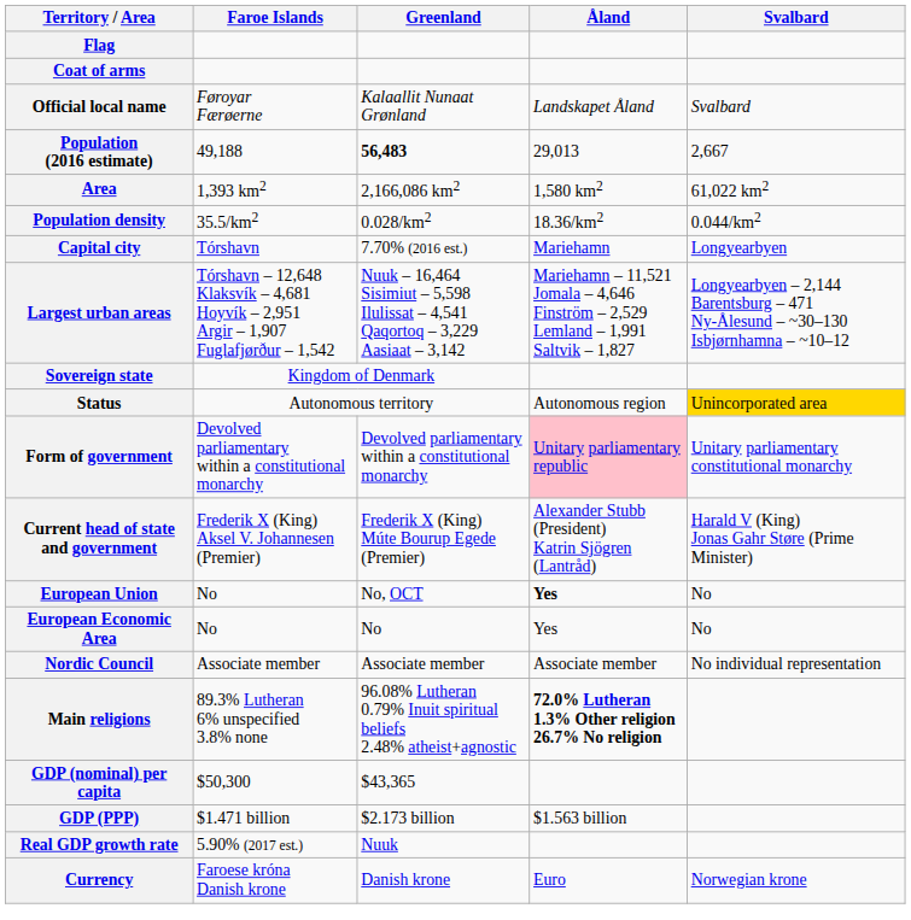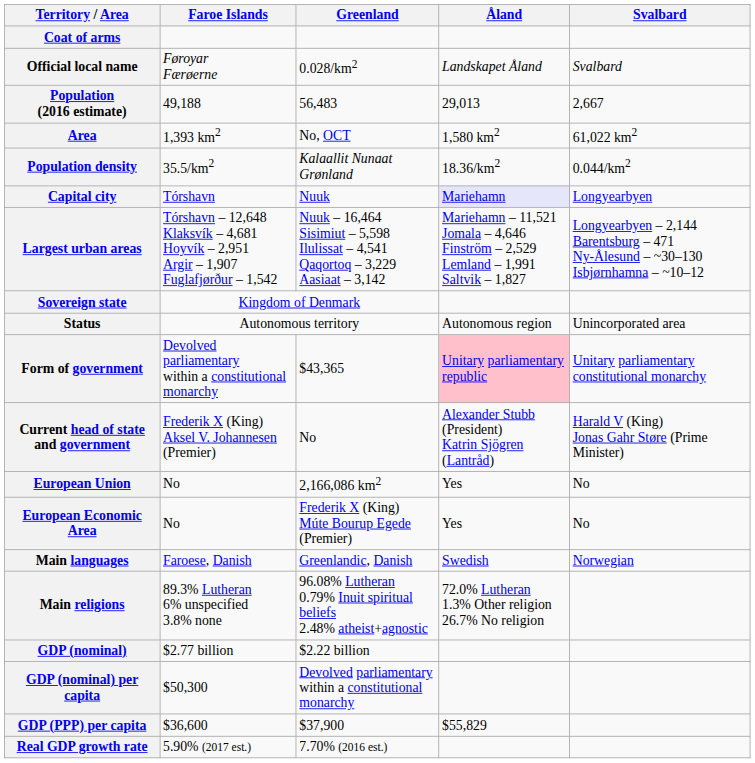- row: Flag
Official local name | Greenland: Kalaallit Nunaat Grønland -> 0.028/km2
Population (2016 estimate) | Greenland: bold -> normal
Area | Greenland: 2,166,086 km2 -> No, OCT
Population density | Greenland: 0.028/km2 -> Kalaallit Nunaat Grønland
Capital city | Greenland: 7.70% (2016 est.) -> Nuuk
Capital city | Åland: no background -> lavender background
Status | Svalbard: gold background -> no background
Form of government | Greenland: Devolved parliamentary within a constitutional monarchy -> $43,365
Current head of state and government | Greenland: Frederik X (King) Múte Bourup Egede (Premier) -> No
European Union | Greenland: No, OCT -> 2,166,086 km2
European Union | Åland: bold -> normal
European Economic Area | Greenland: No -> Frederik X (King) Múte Bourup Egede (Premier)
- row: Nordic Council | Associate member | Associate member | Associate member | No individual representation
+ row: Main languages | Faroese, Danish | Greenlandic, Danish | Swedish | Norwegian
Main religions | Åland: bold -> normal
+ row: GDP (nominal) | $2.77 billion | $2.22 billion
GDP (nominal) per capita | Greenland: $43,365 -> Devolved parliamentary within a constitutional monarchy
- row: GDP (PPP) | $1.471 billion | $2.173 billion | $1.563 billion
+ row: GDP (PPP) per capita | $36,600 | $37,900 | $55,829
Real GDP growth rate | Greenland: Nuuk -> 7.70% (2016 est.)
- row: Currency | Faroese króna Danish krone | Danish krone | Euro | Norwegian krone
